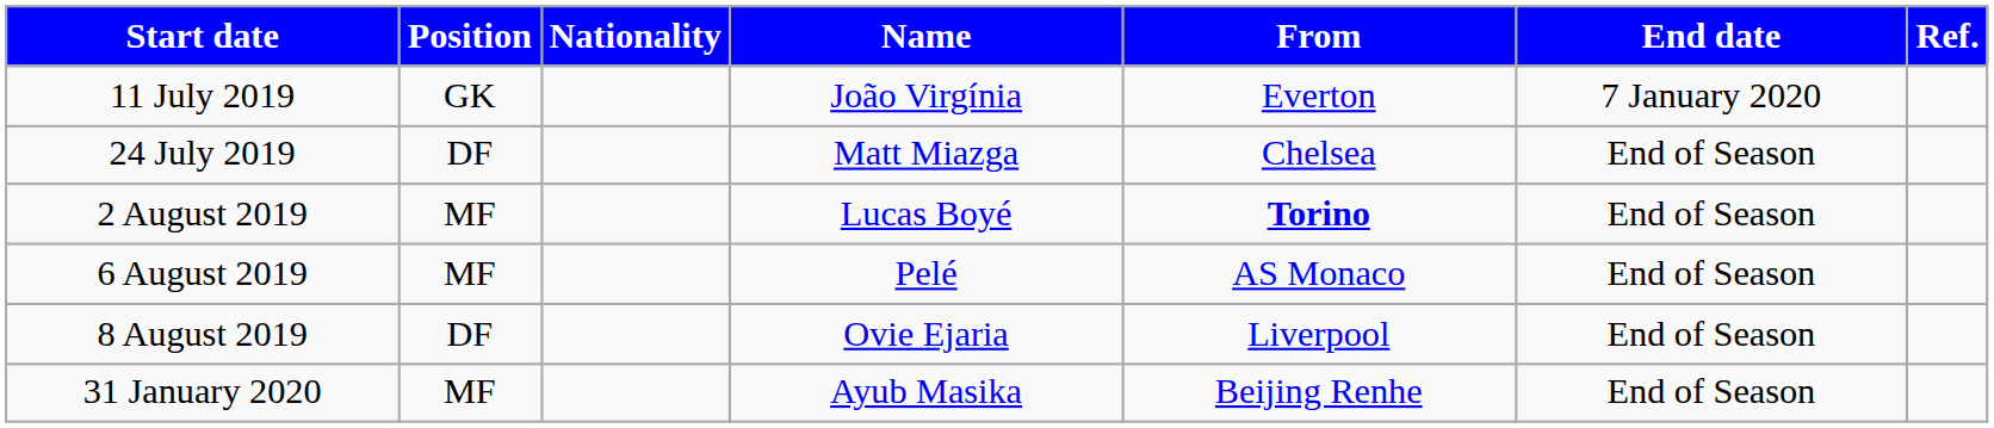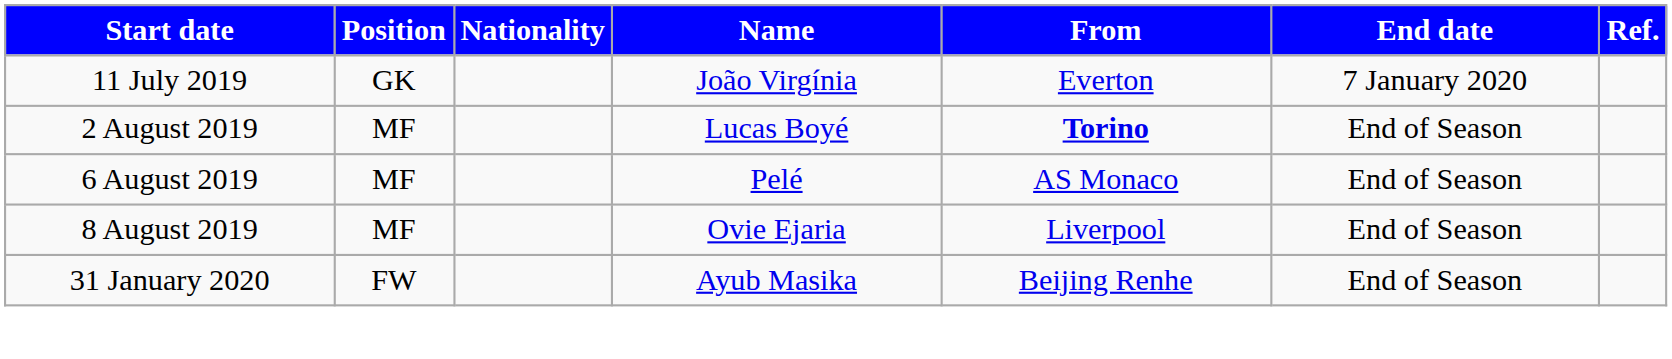- row: 24 July 2019 | DF | Matt Miazga | Chelsea | End of Season
8 August 2019 | Position: DF -> MF
31 January 2020 | Position: MF -> FW
